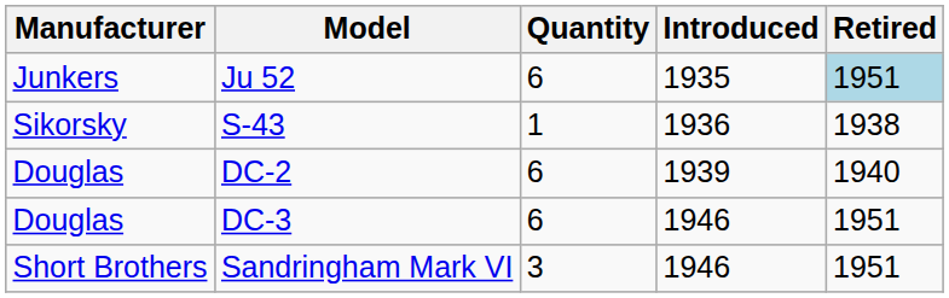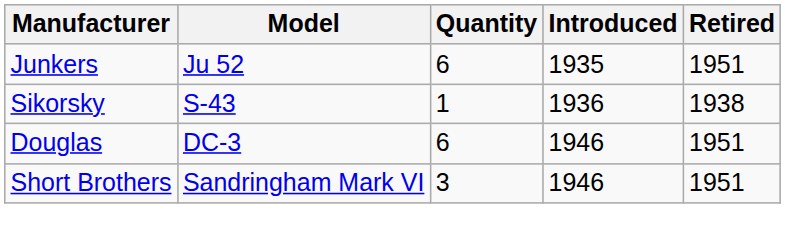Ju 52 | Retired: lightblue background -> no background
- row: Douglas | DC-2 | 6 | 1939 | 1940
